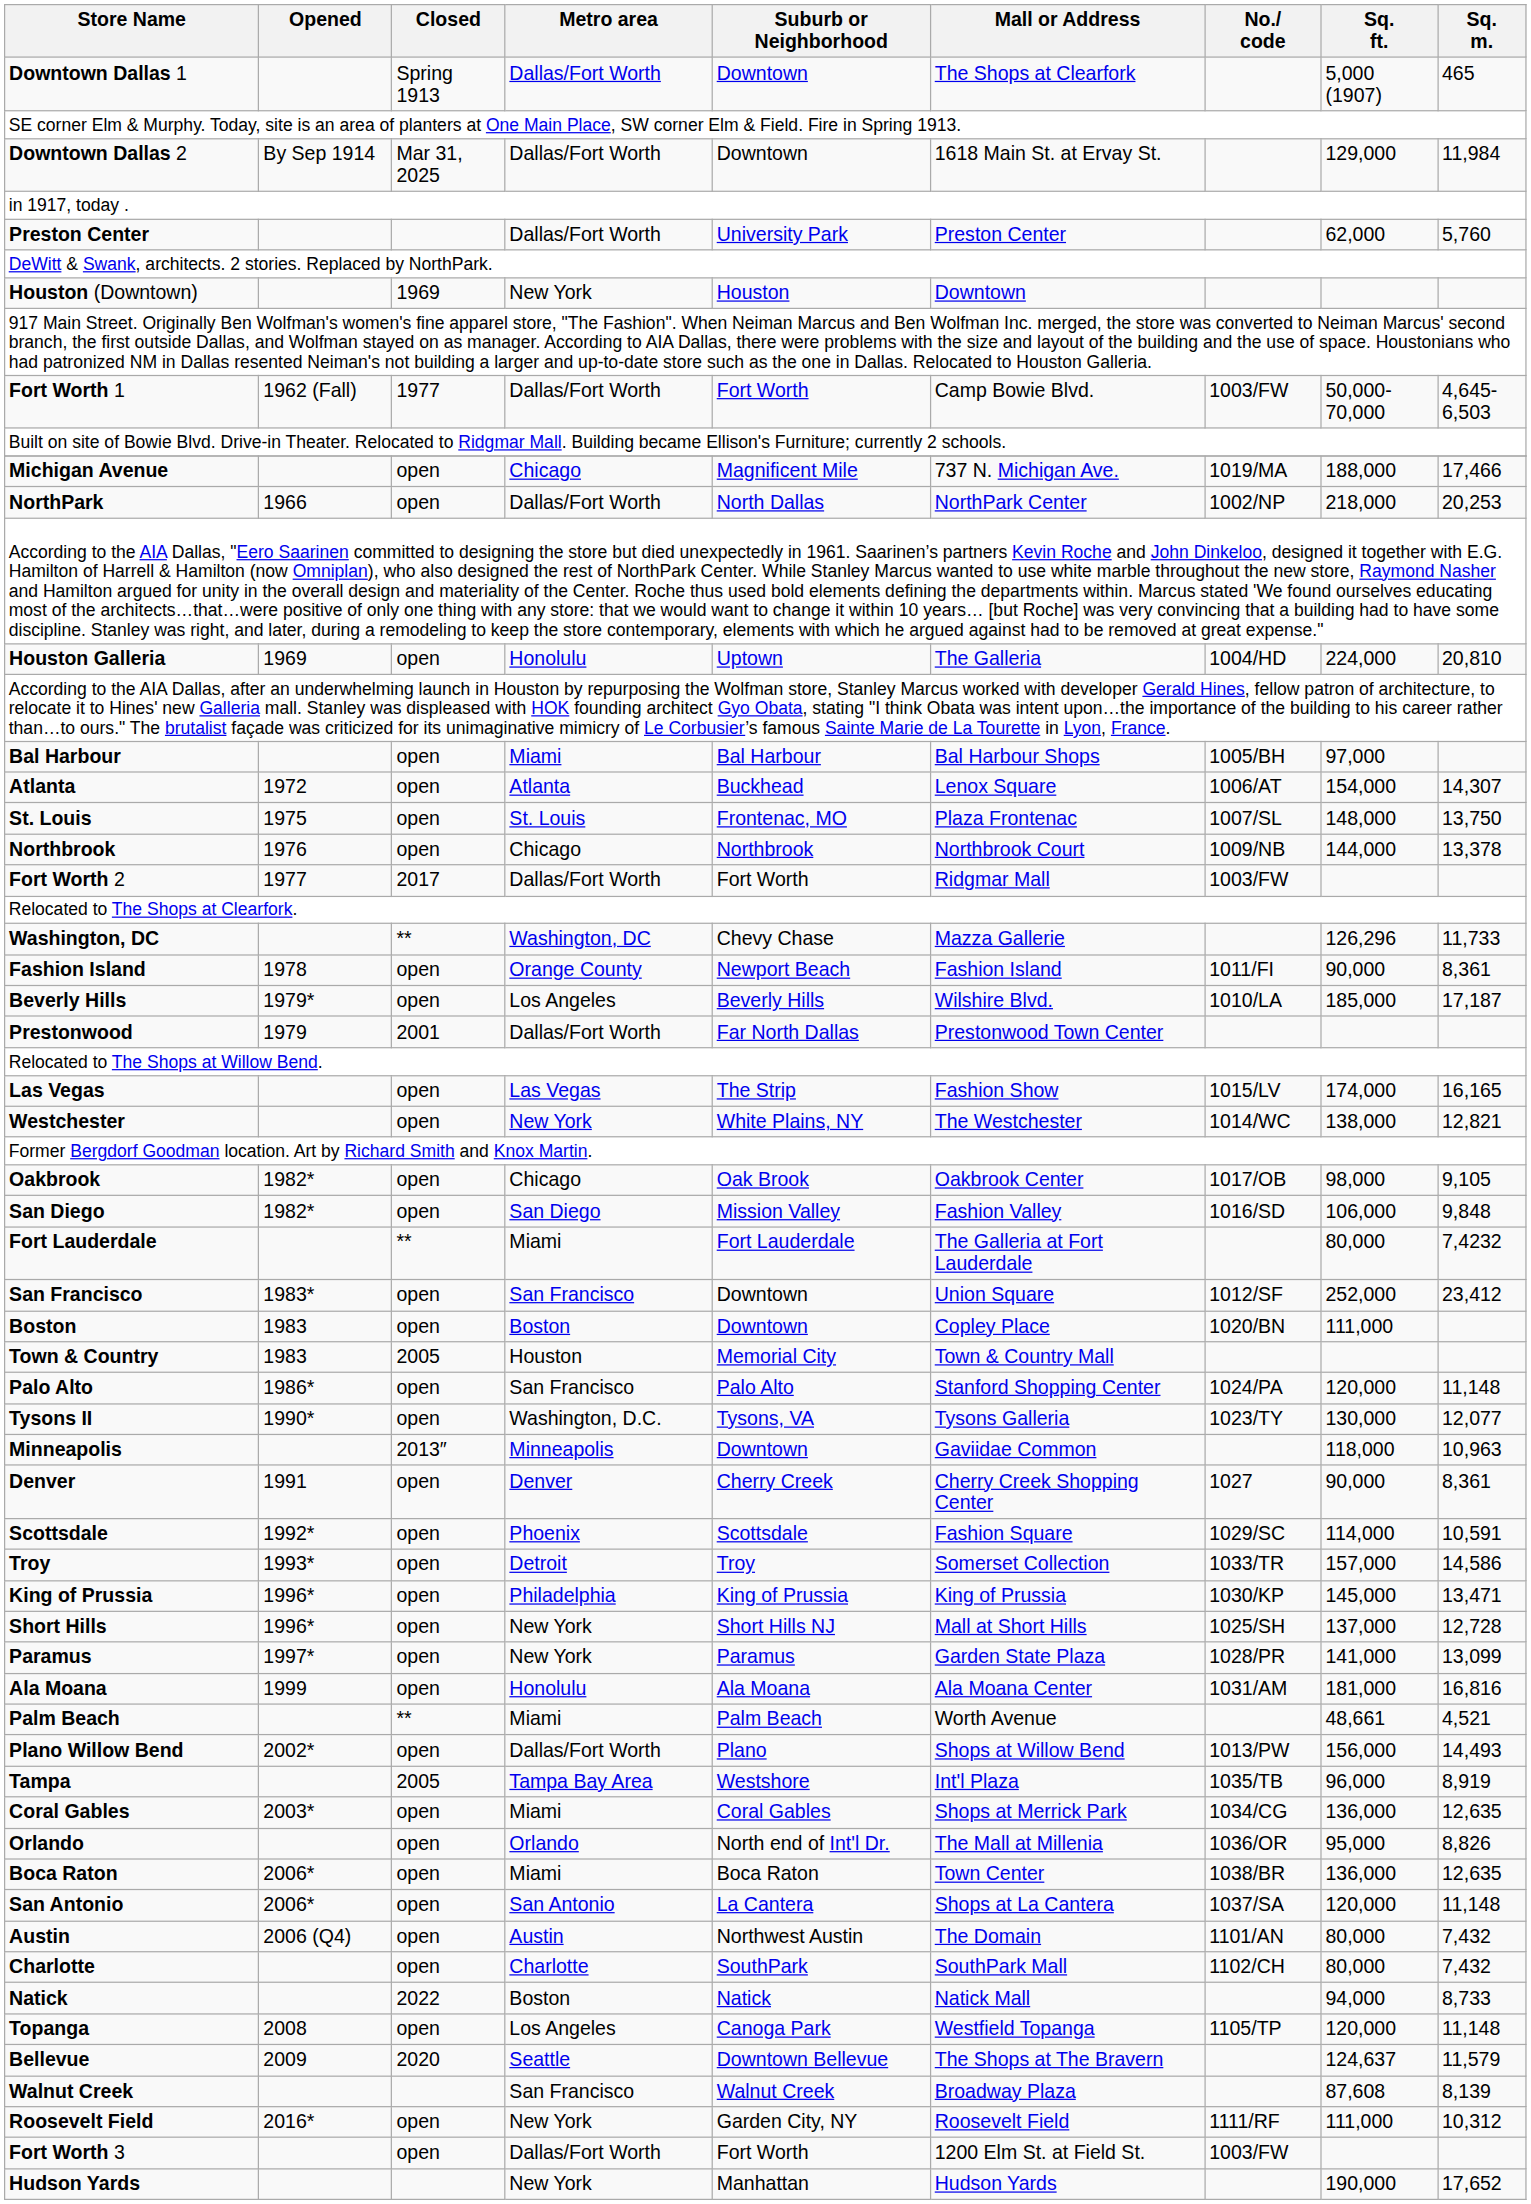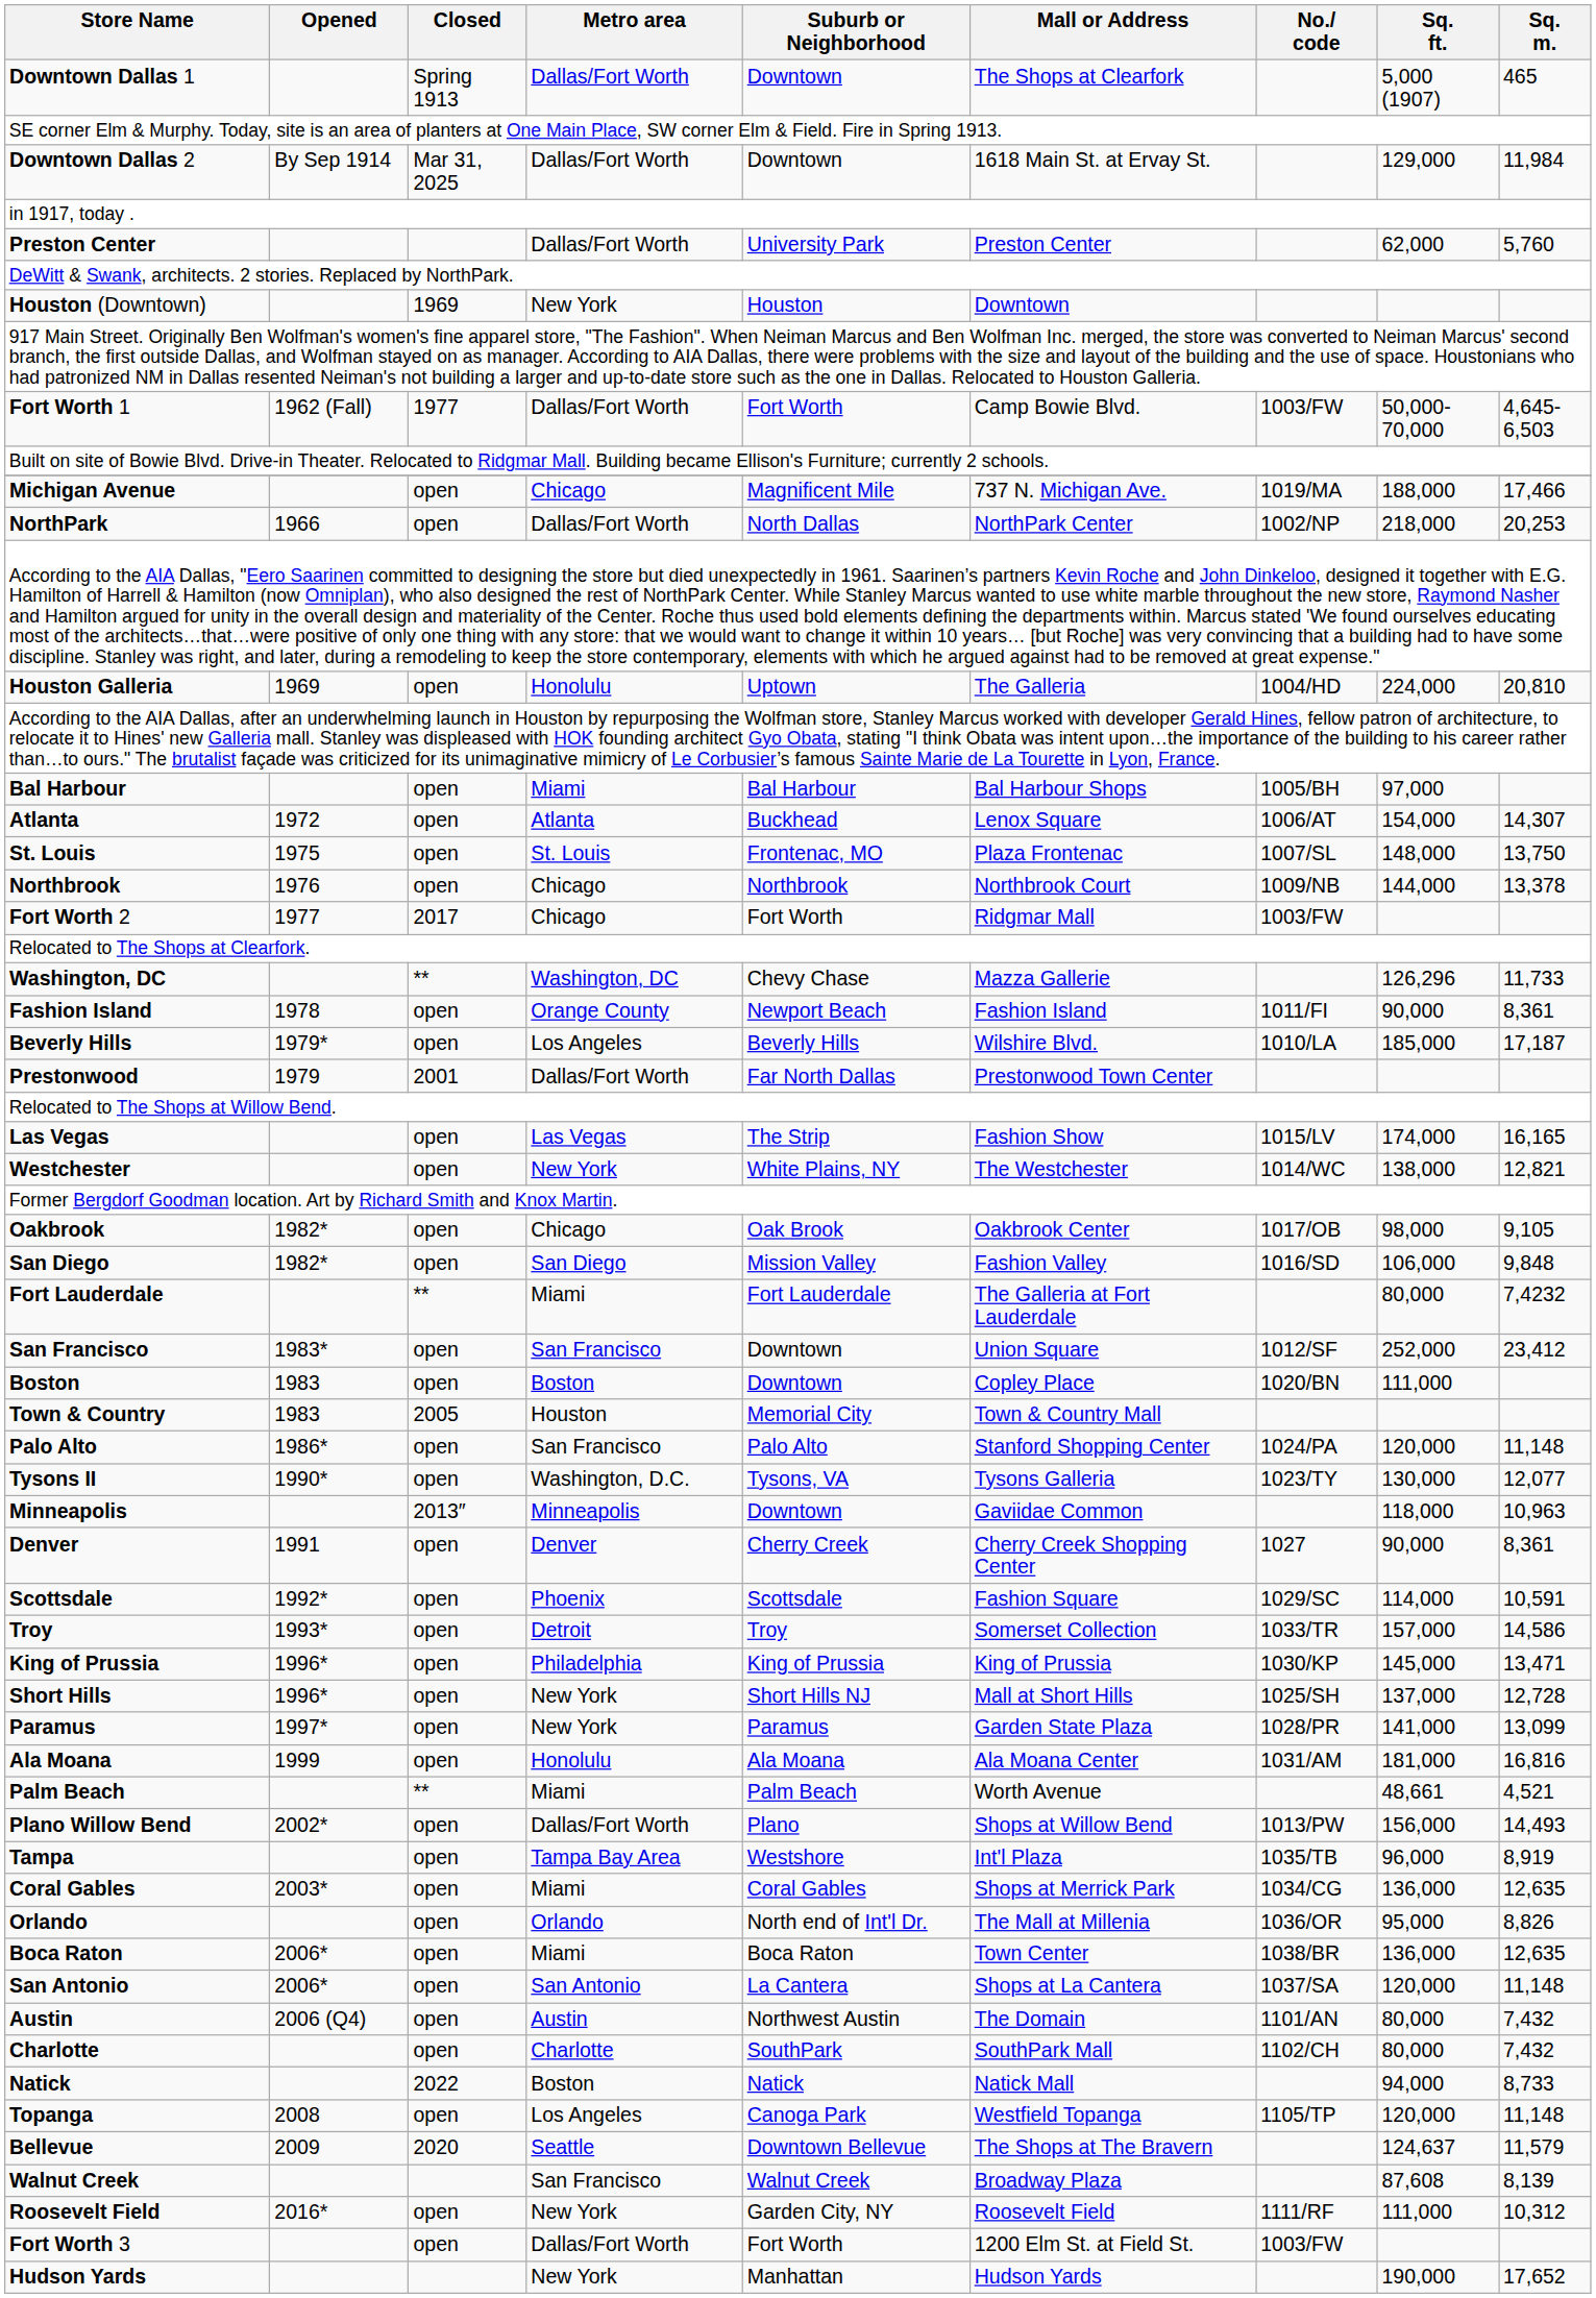Fort Worth 2 | Metro area: Dallas/Fort Worth -> Chicago
Tampa | Closed: 2005 -> open
